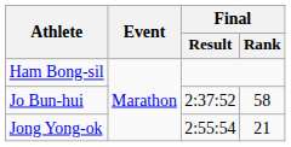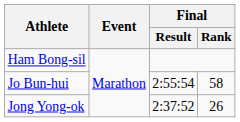Jo Bun-hui | Final / Result: 2:37:52 -> 2:55:54
Jong Yong-ok | Final / Result: 2:55:54 -> 2:37:52
Jong Yong-ok | Final / Rank: 21 -> 26
